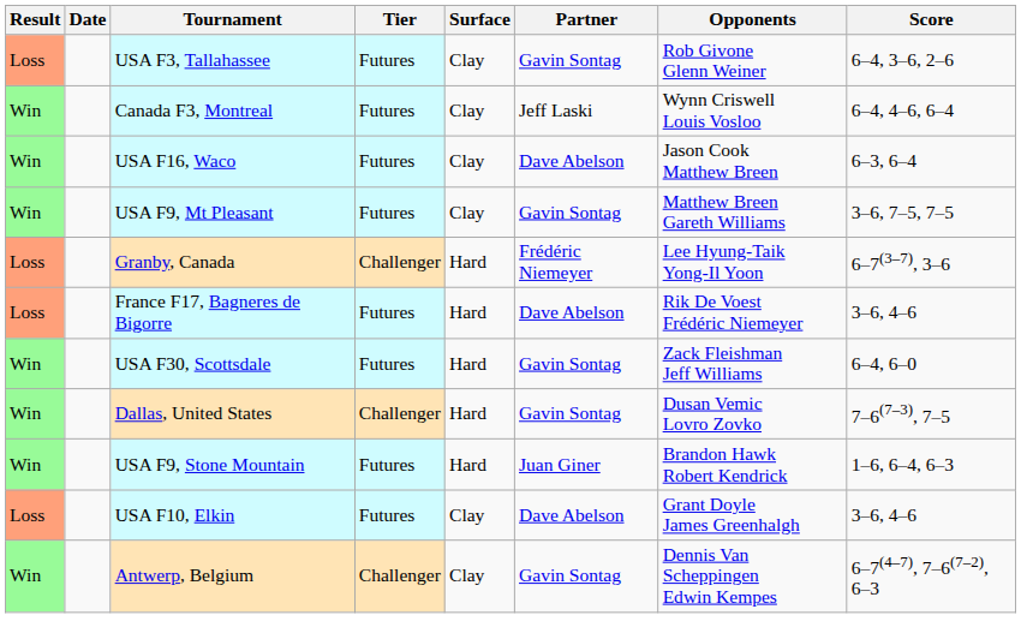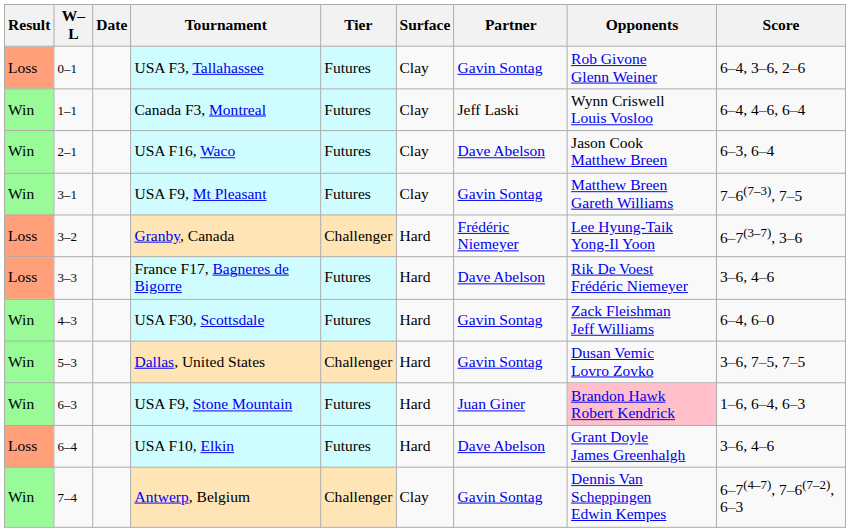+ column: W–L | 0–1 | 1–1 | 2–1 | 3–1 | 3–2 | 3–3 | 4–3 | 5–3 | 6–3 | 6–4 | 7–4
USA F9, Mt Pleasant | Score: 3–6, 7–5, 7–5 -> 7–6(7–3), 7–5
Dallas, United States | Score: 7–6(7–3), 7–5 -> 3–6, 7–5, 7–5
USA F9, Stone Mountain | Opponents: no background -> pink background
USA F10, Elkin | Surface: Clay -> Hard
